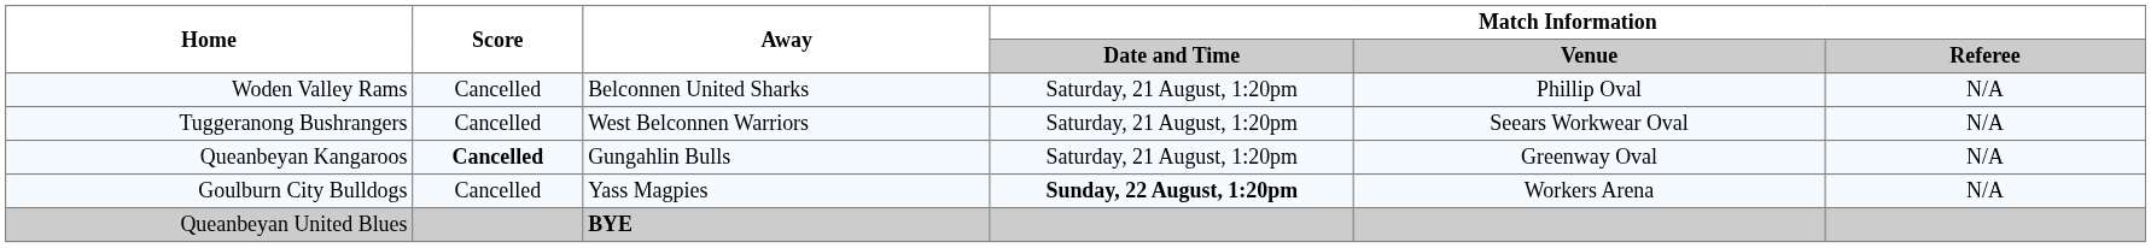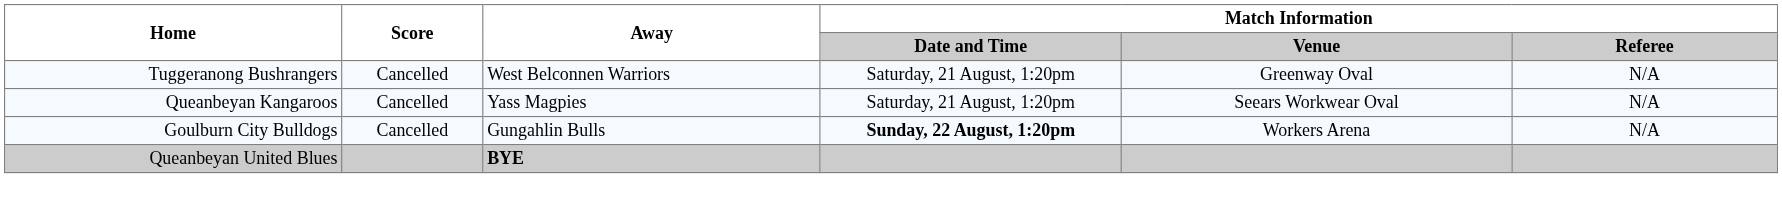- row: Woden Valley Rams | Cancelled | Belconnen United Sharks | Saturday, 21 August, 1:20pm | Phillip Oval | N/A
Tuggeranong Bushrangers | Match Information / Venue: Seears Workwear Oval -> Greenway Oval
Queanbeyan Kangaroos | Score: bold -> normal
Queanbeyan Kangaroos | Away: Gungahlin Bulls -> Yass Magpies
Queanbeyan Kangaroos | Match Information / Venue: Greenway Oval -> Seears Workwear Oval
Goulburn City Bulldogs | Away: Yass Magpies -> Gungahlin Bulls
